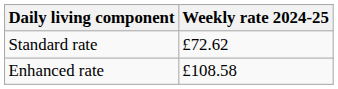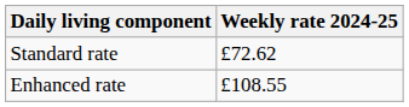Enhanced rate | Weekly rate 2024-25: £108.58 -> £108.55
